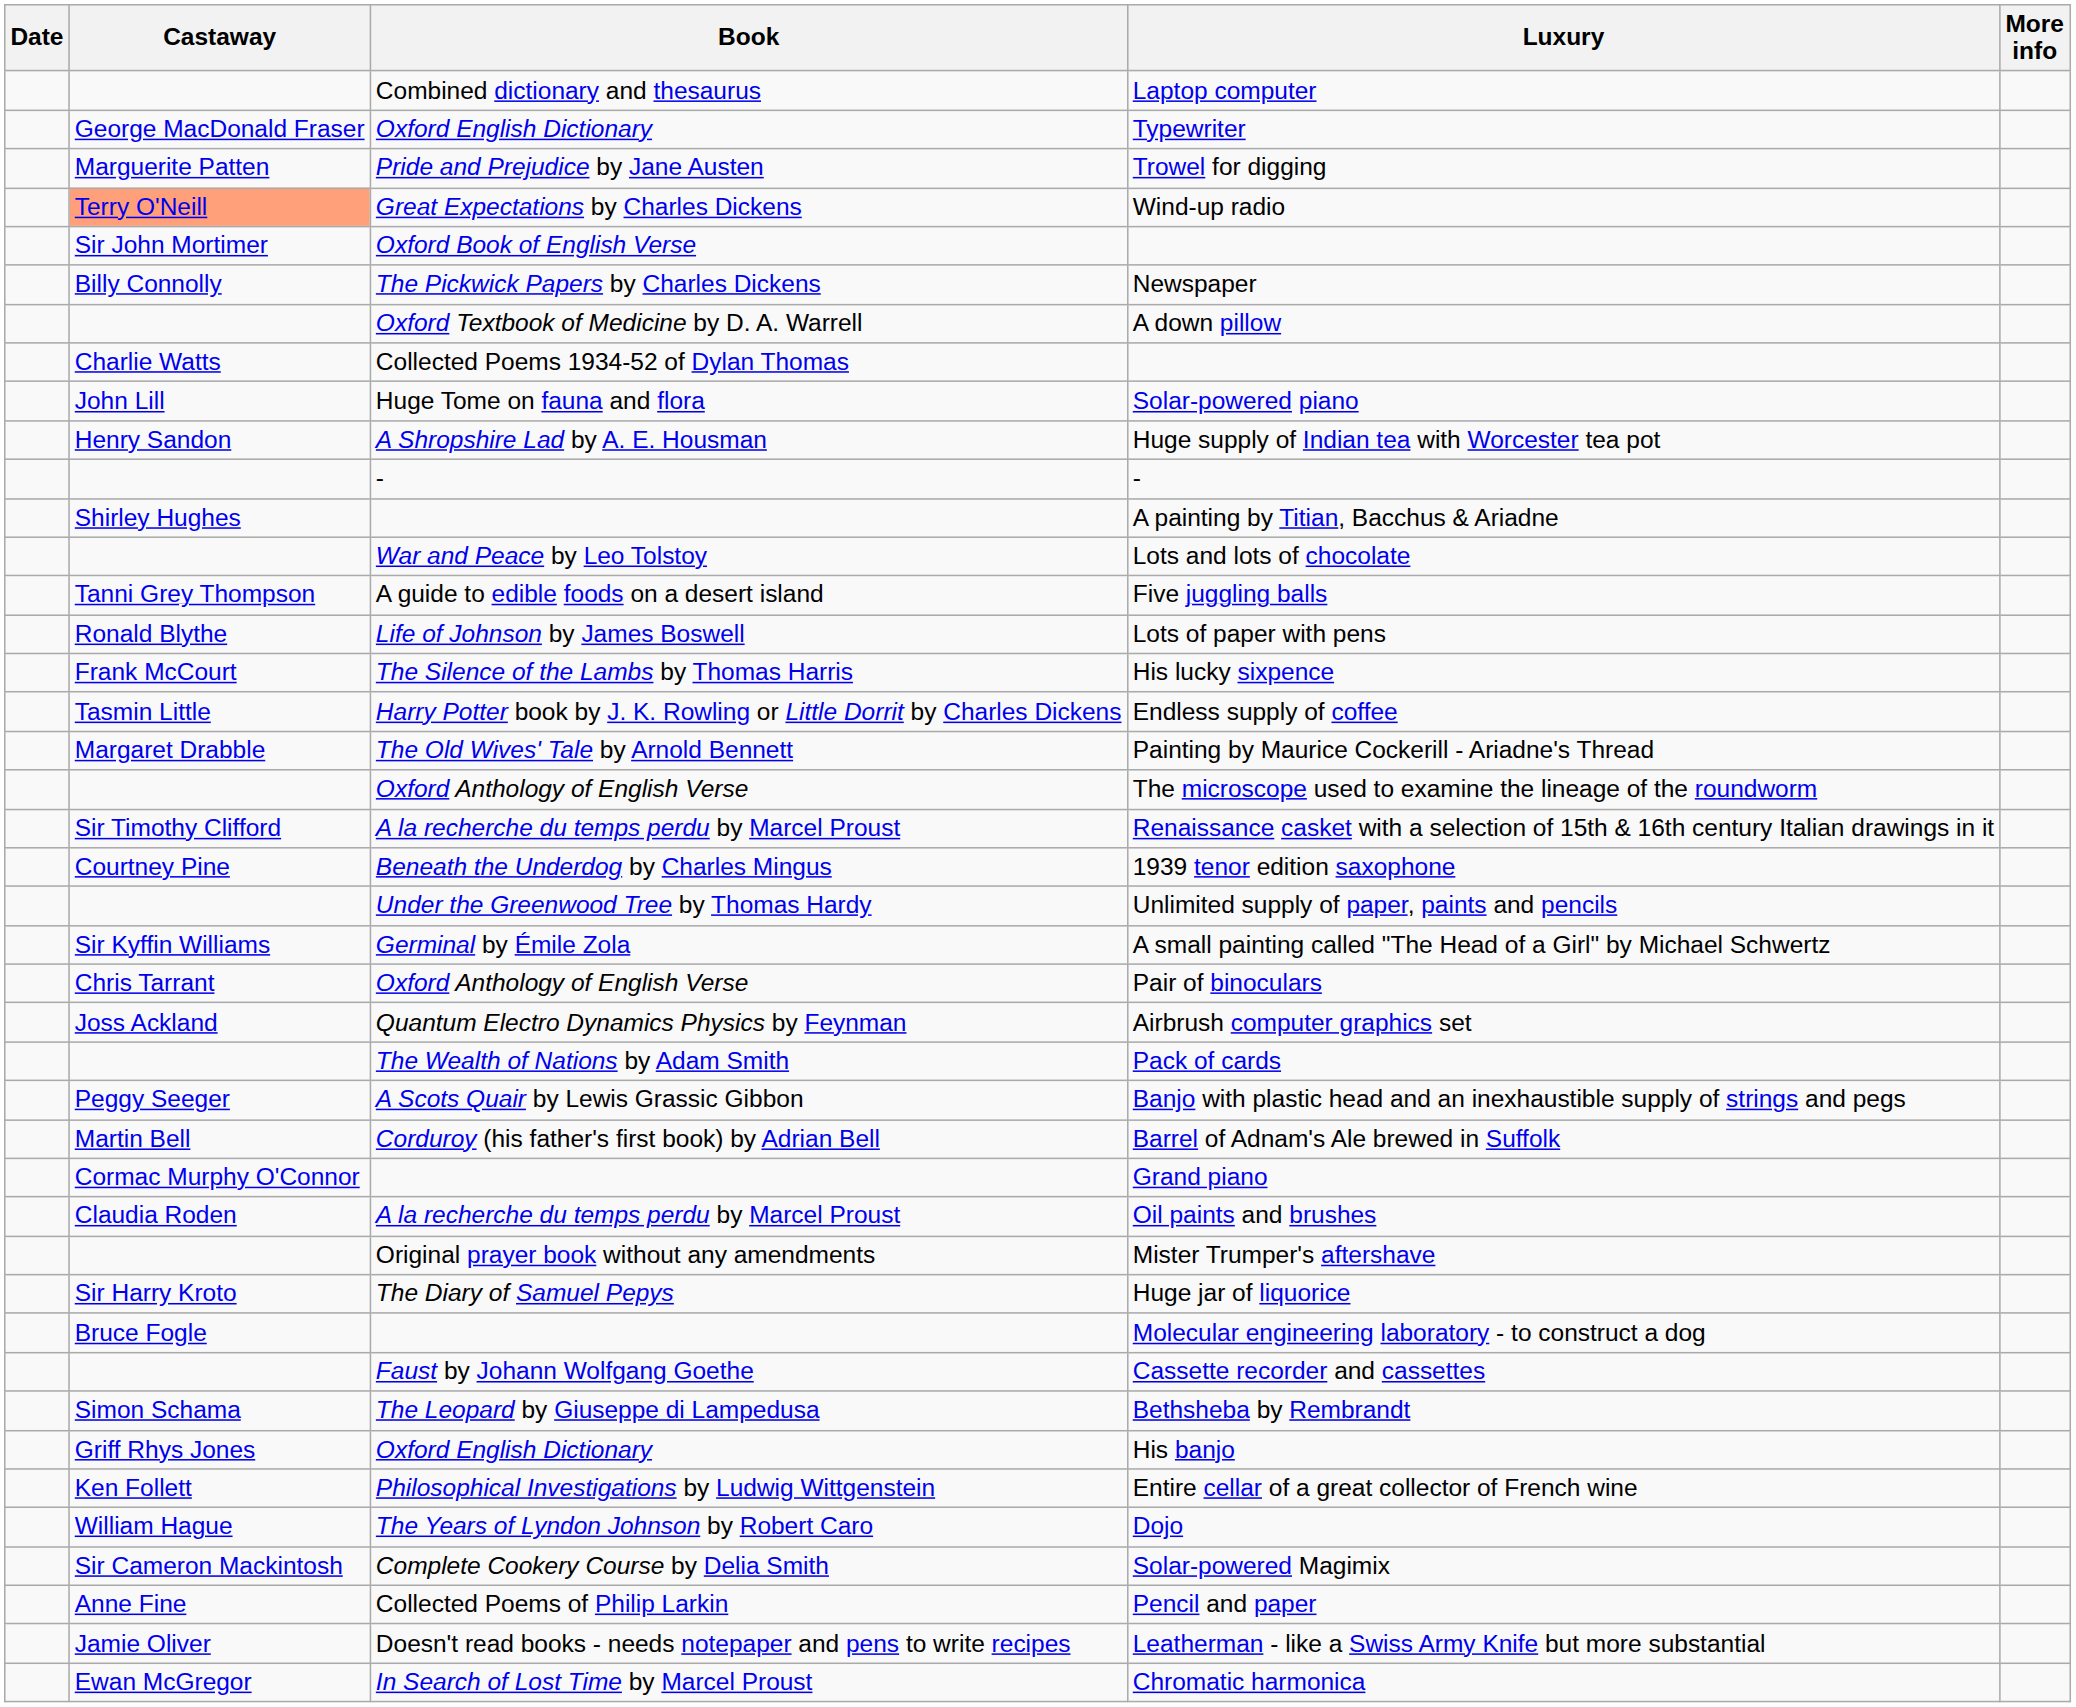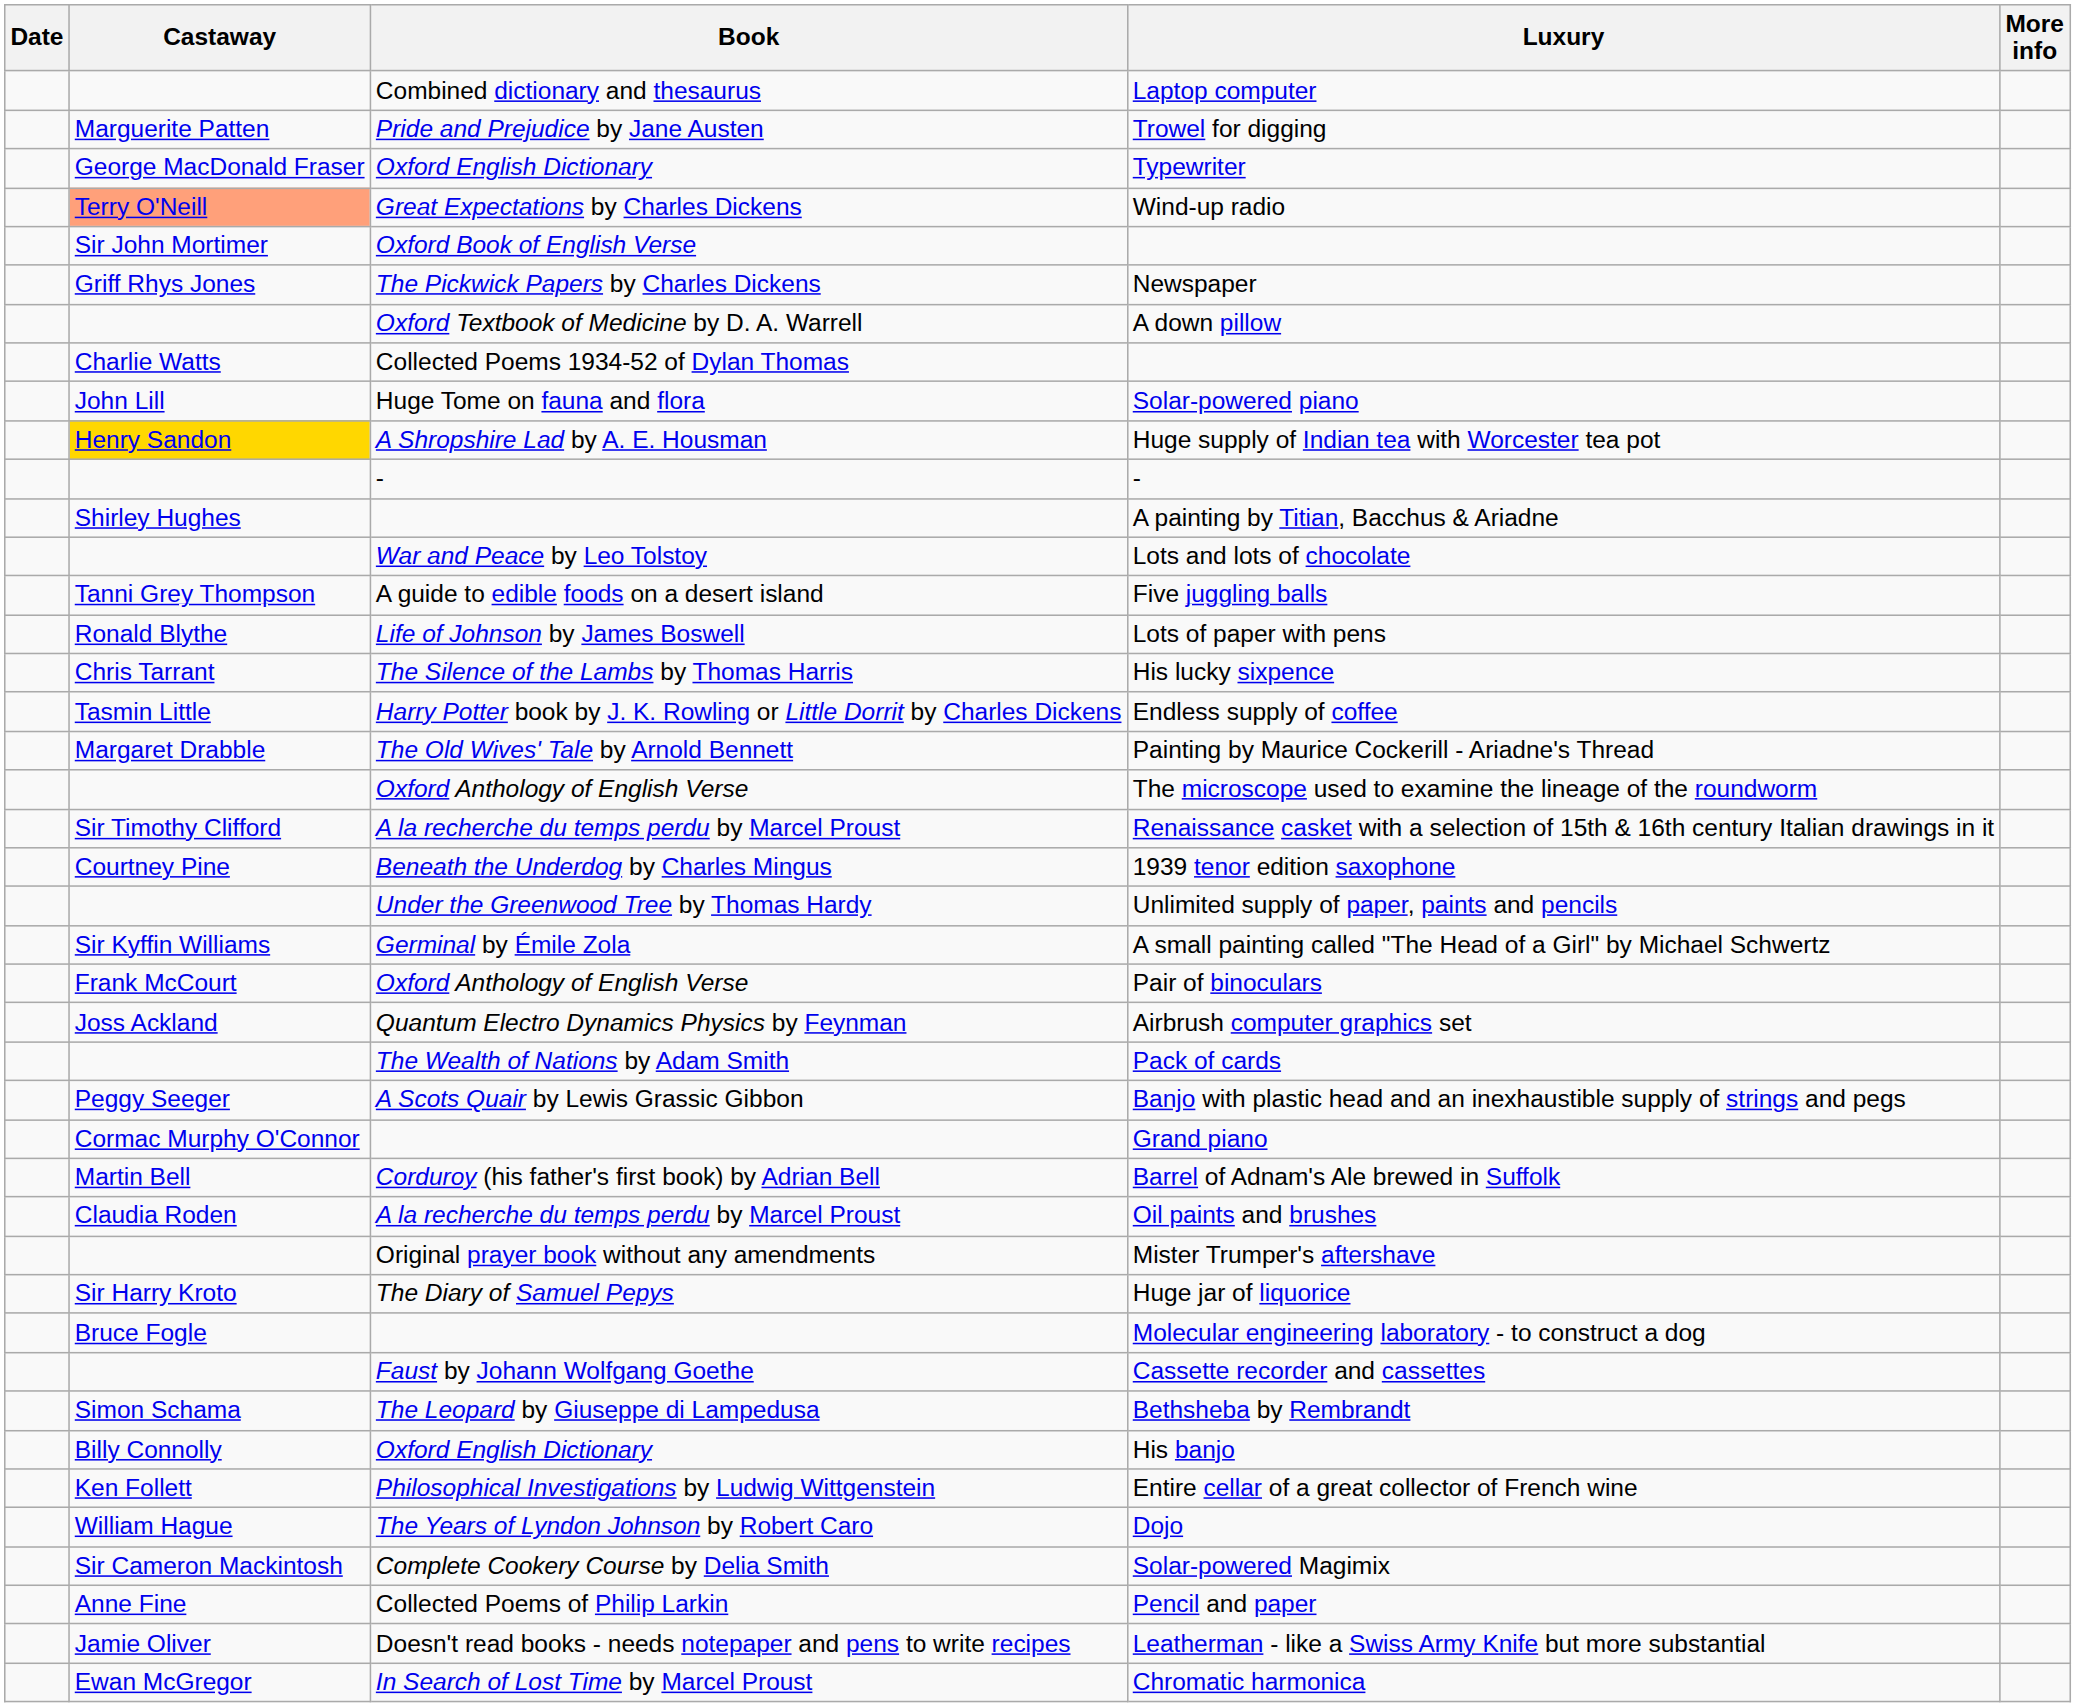rows swapped: Typewriter <-> Trowel for digging
Newspaper | Castaway: Billy Connolly -> Griff Rhys Jones
Huge supply of Indian tea with Worcester tea pot | Castaway: no background -> gold background
His lucky sixpence | Castaway: Frank McCourt -> Chris Tarrant
Pair of binoculars | Castaway: Chris Tarrant -> Frank McCourt
rows swapped: Barrel of Adnam's Ale brewed in Suffolk <-> Grand piano
His banjo | Castaway: Griff Rhys Jones -> Billy Connolly
